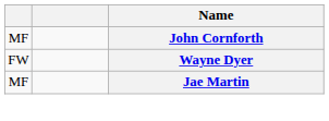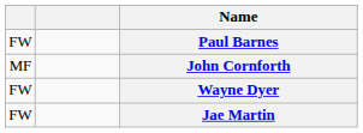+ row: FW | Paul Barnes
Jae Martin | column 1: MF -> FW
